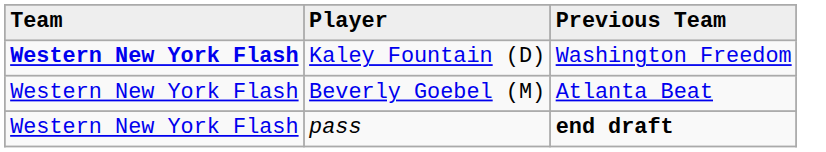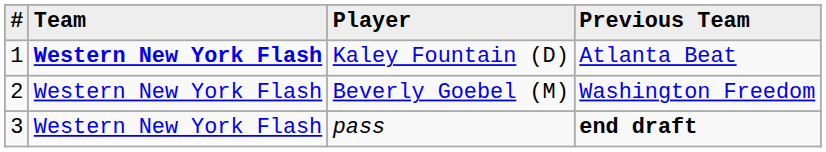+ column: # | 1 | 2 | 3
Kaley Fountain (D) | Previous Team: Washington Freedom -> Atlanta Beat
Beverly Goebel (M) | Previous Team: Atlanta Beat -> Washington Freedom
